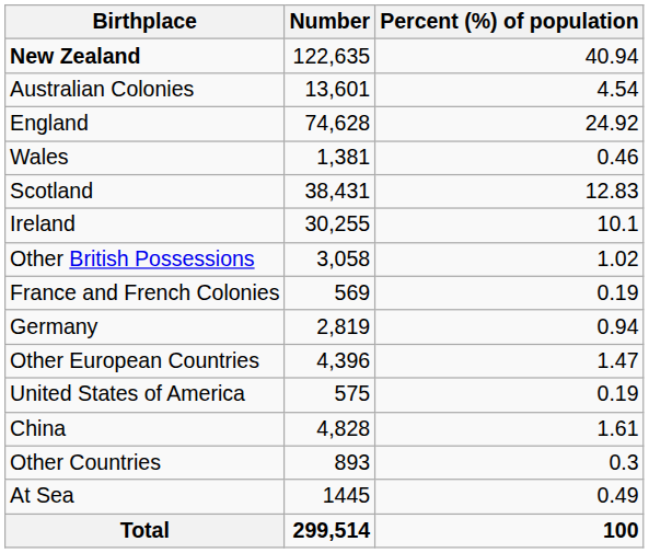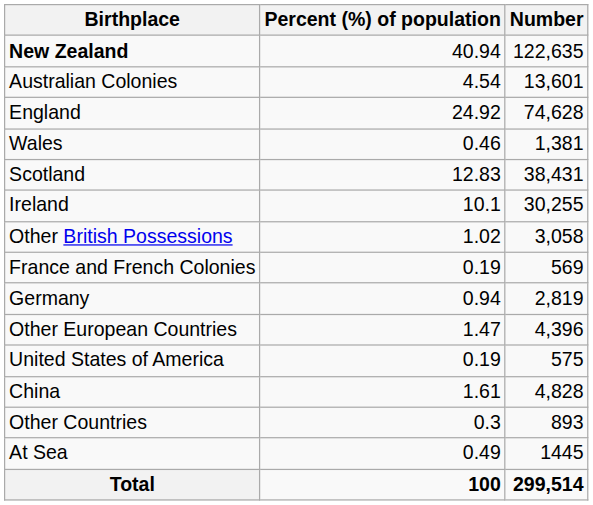columns swapped: Number <-> Percent (%) of population
